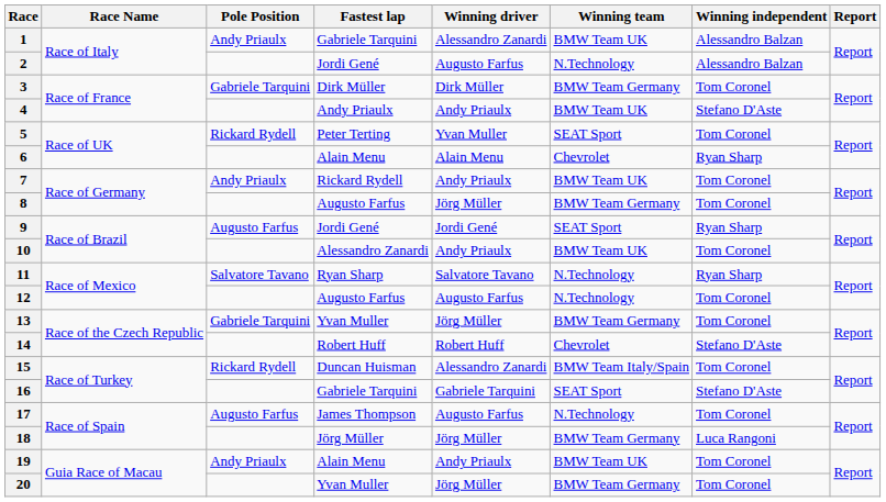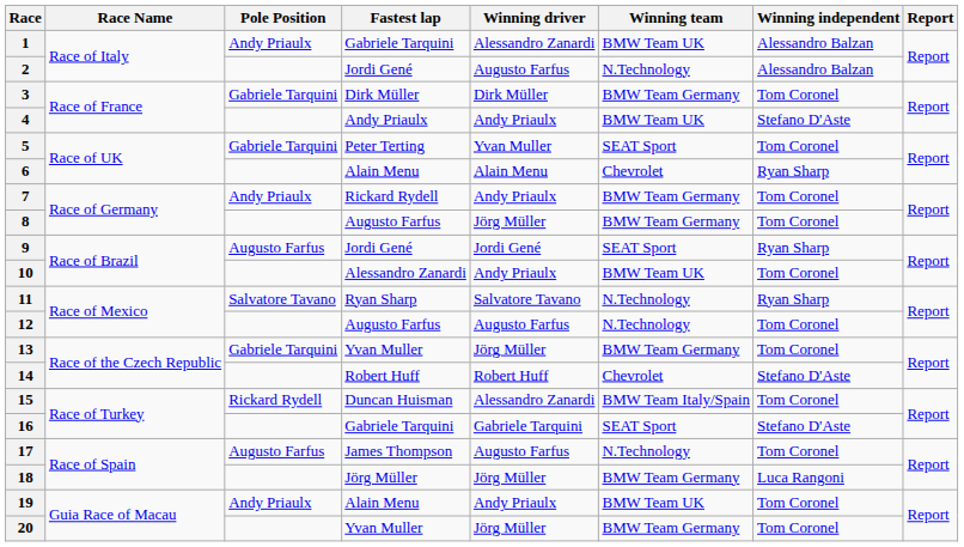5 | Pole Position: Rickard Rydell -> Gabriele Tarquini
7 | Winning team: BMW Team UK -> BMW Team Germany
